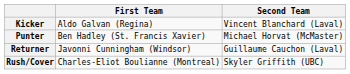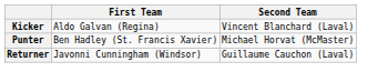- row: Rush/Cover | Charles-Eliot Boulianne (Montreal) | Skyler Griffith (UBC)
